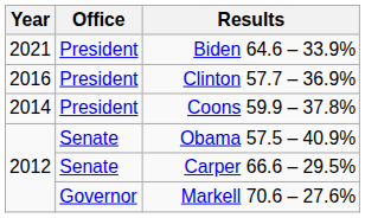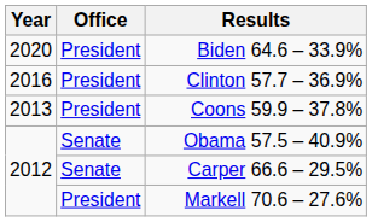Biden 64.6 – 33.9% | Year: 2021 -> 2020
Coons 59.9 – 37.8% | Year: 2014 -> 2013
Markell 70.6 – 27.6% | Office: Governor -> President
